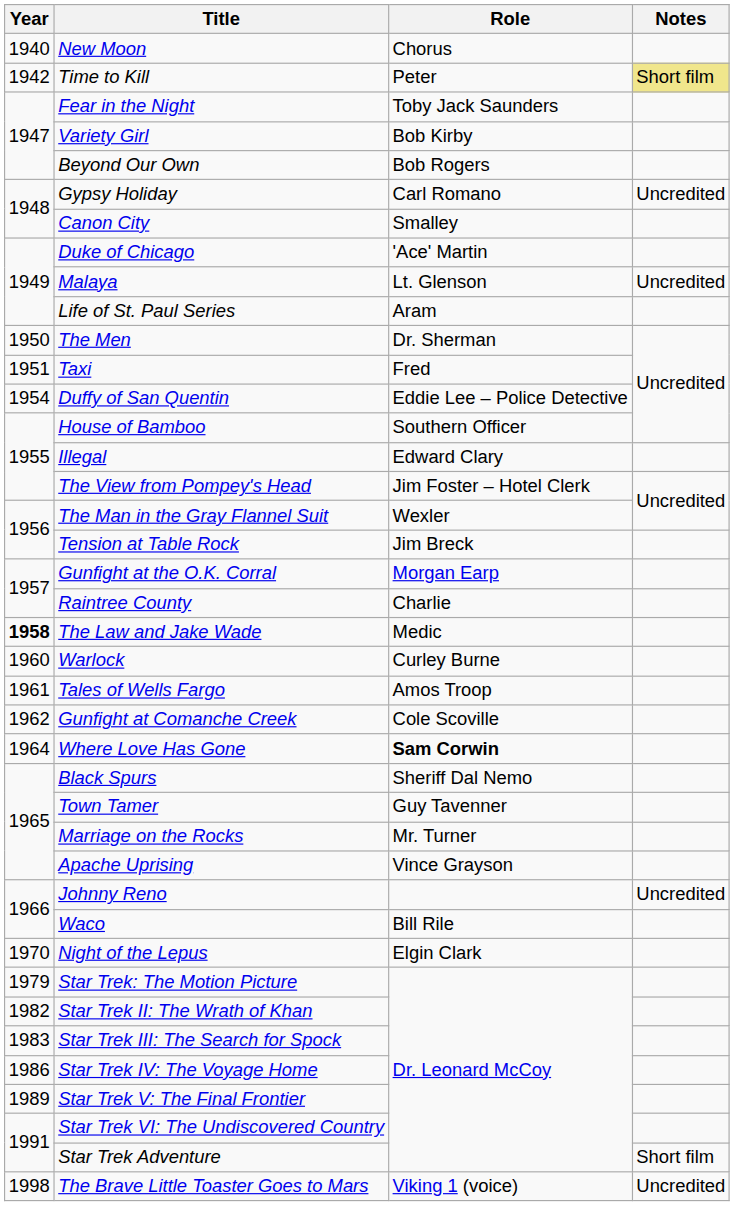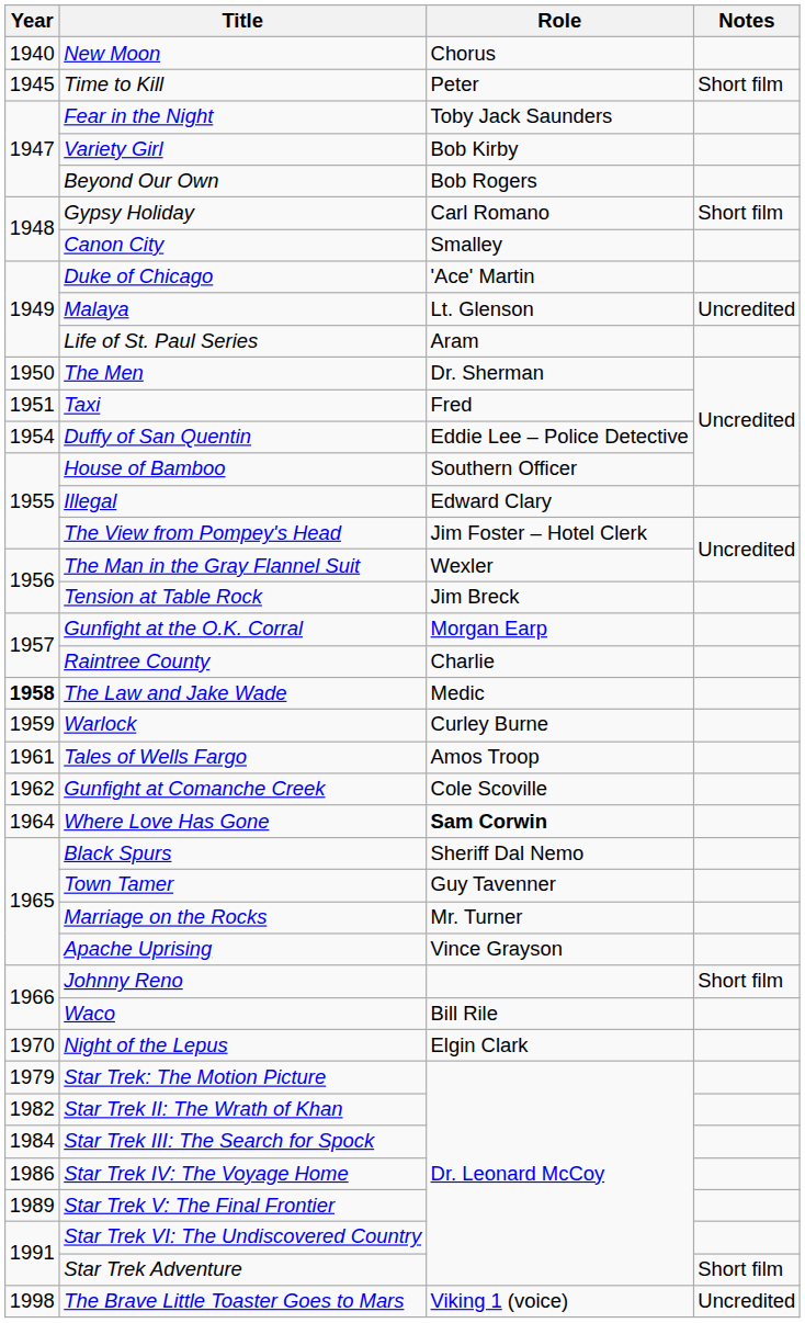Time to Kill | Year: 1942 -> 1945
Time to Kill | Notes: khaki background -> no background
Gypsy Holiday | Notes: Uncredited -> Short film
Warlock | Year: 1960 -> 1959
Johnny Reno | Notes: Uncredited -> Short film
Star Trek III: The Search for Spock | Year: 1983 -> 1984
